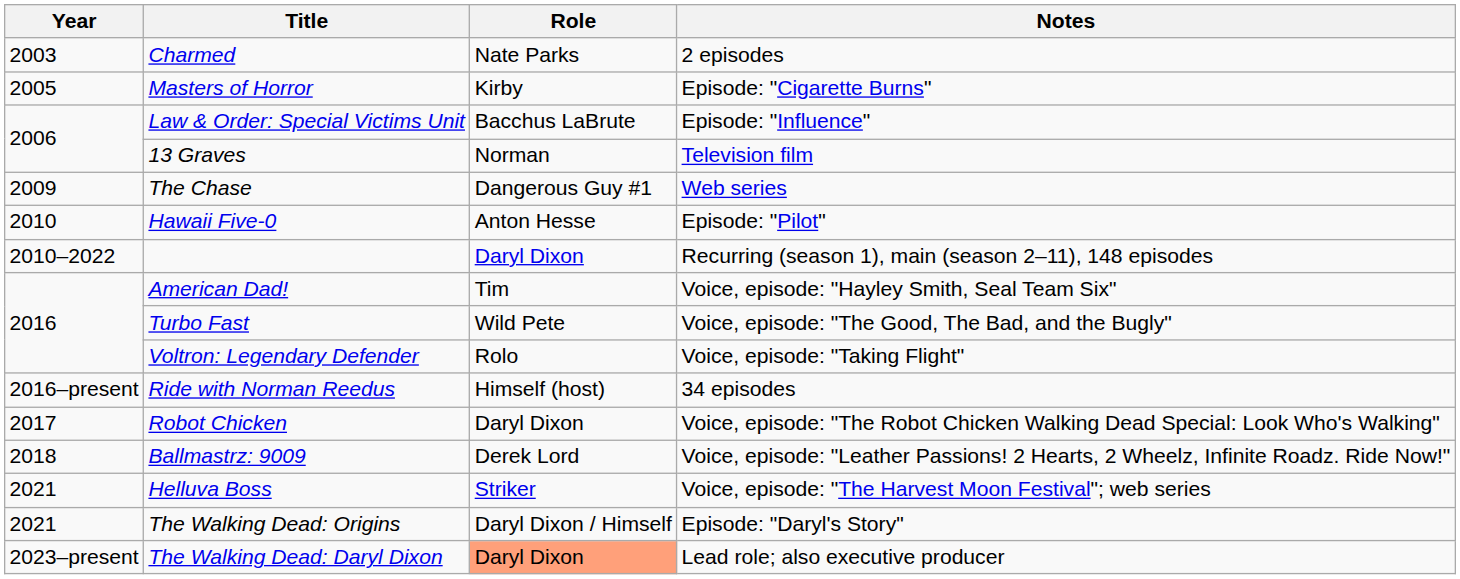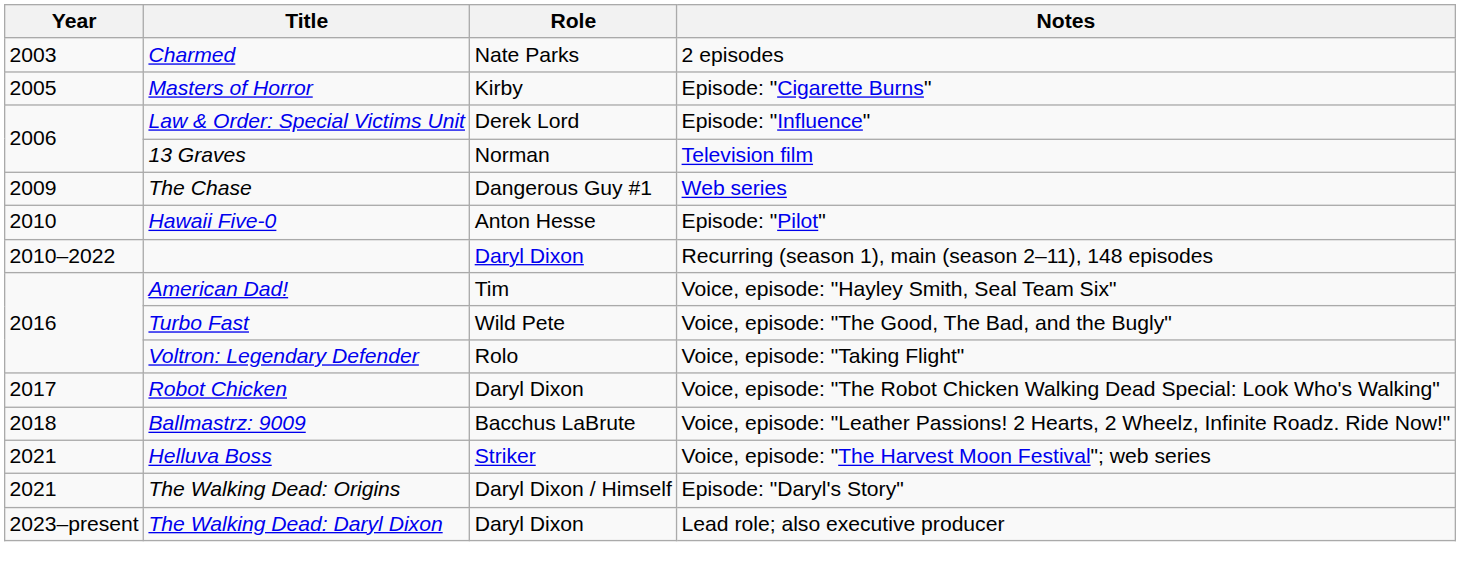Law & Order: Special Victims Unit | Role: Bacchus LaBrute -> Derek Lord
- row: 2016–present | Ride with Norman Reedus | Himself (host) | 34 episodes
Ballmastrz: 9009 | Role: Derek Lord -> Bacchus LaBrute
The Walking Dead: Daryl Dixon | Role: lightsalmon background -> no background
